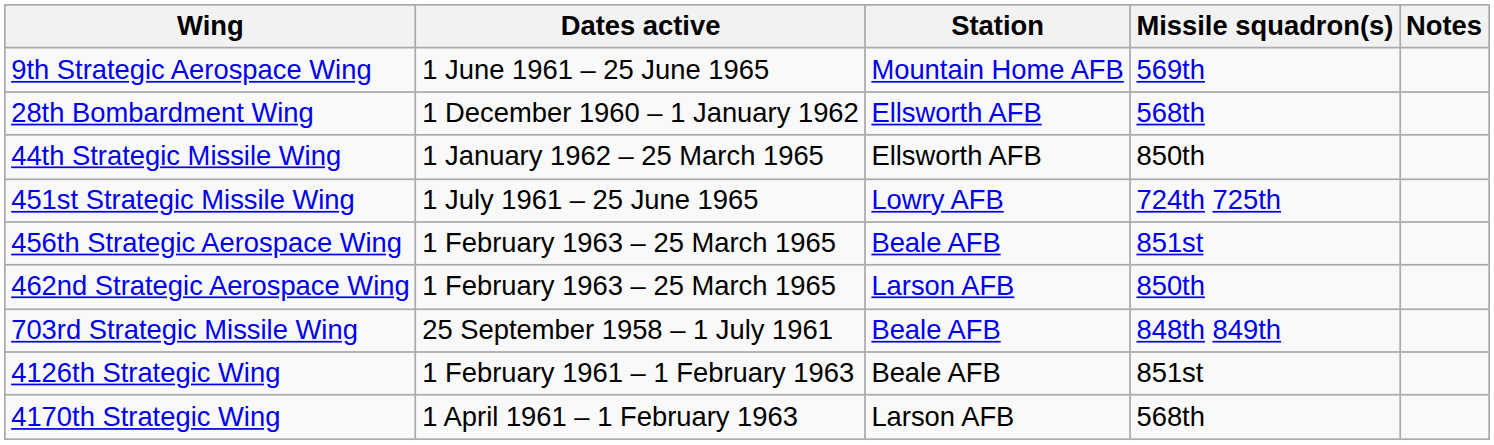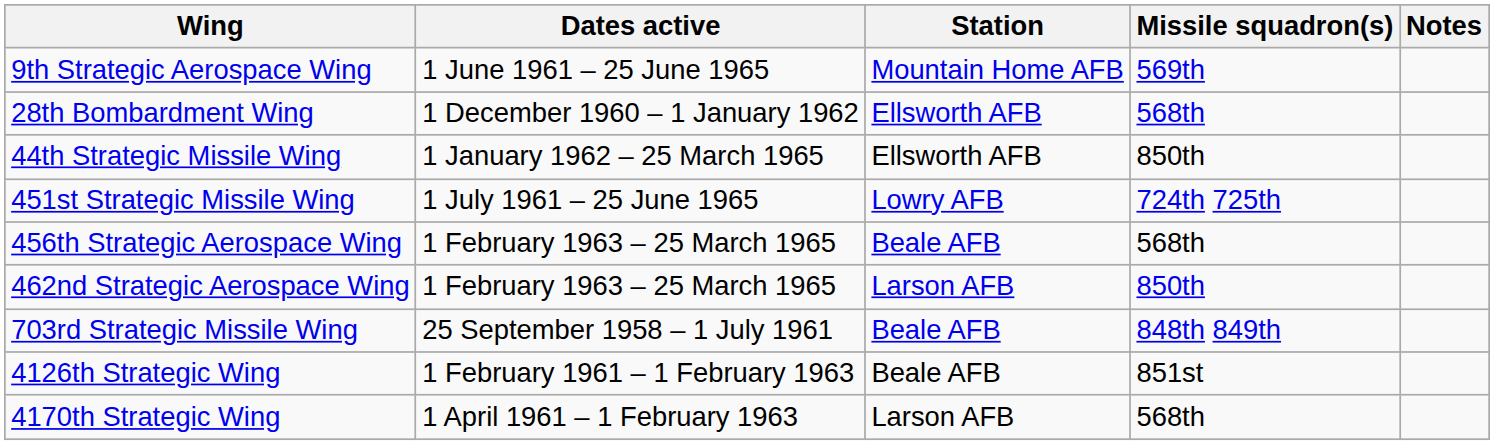456th Strategic Aerospace Wing | Missile squadron(s): 851st -> 568th
